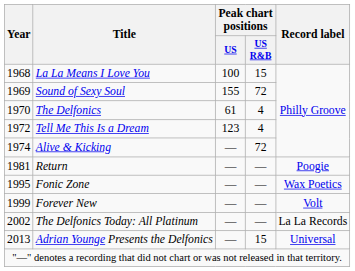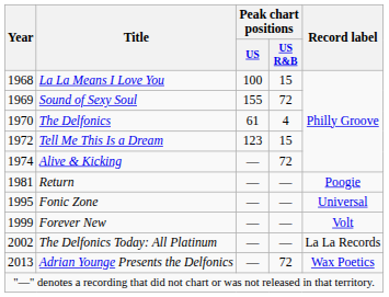Tell Me This Is a Dream | Peak chart positions / US R&B: 4 -> 15
Fonic Zone | Record label: Wax Poetics -> Universal
Adrian Younge Presents the Delfonics | Peak chart positions / US R&B: 15 -> 72
Adrian Younge Presents the Delfonics | Record label: Universal -> Wax Poetics
